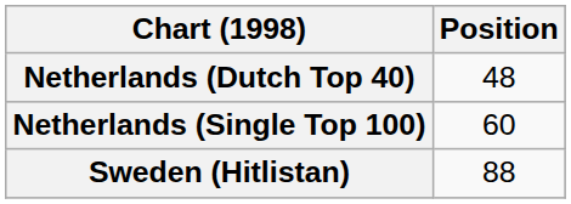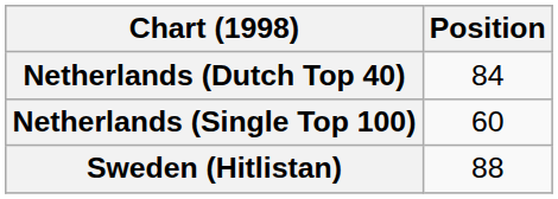Netherlands (Dutch Top 40) | Position: 48 -> 84
